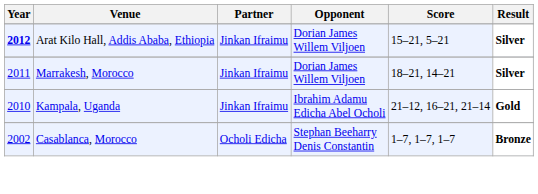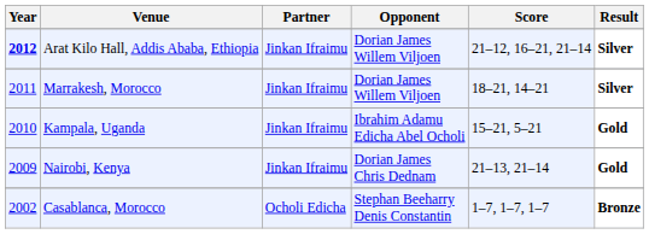Arat Kilo Hall, Addis Ababa, Ethiopia | Score: 15–21, 5–21 -> 21–12, 16–21, 21–14
Kampala, Uganda | Score: 21–12, 16–21, 21–14 -> 15–21, 5–21
+ row: 2009 | Nairobi, Kenya | Jinkan Ifraimu | Dorian James Chris Dednam | 21–13, 21–14 | Gold
